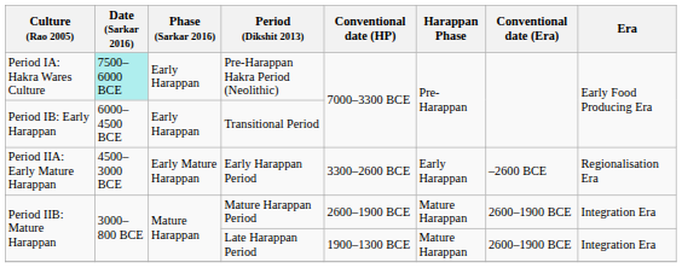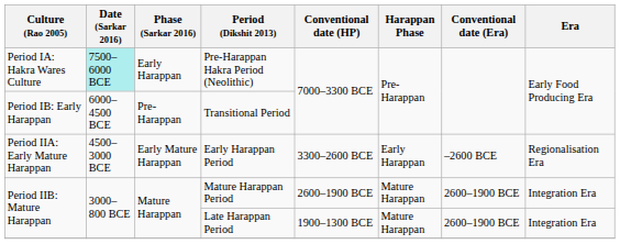Transitional Period | Phase (Sarkar 2016): Early Harappan -> Pre-Harappan
